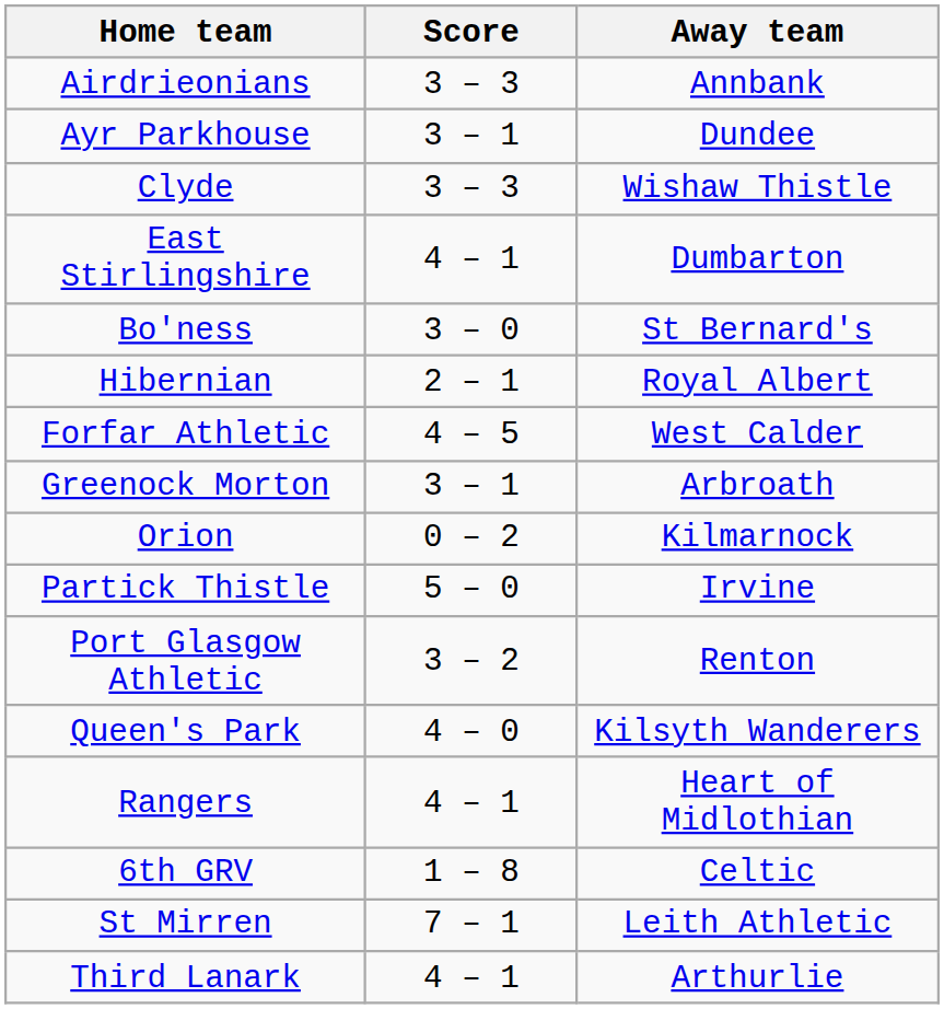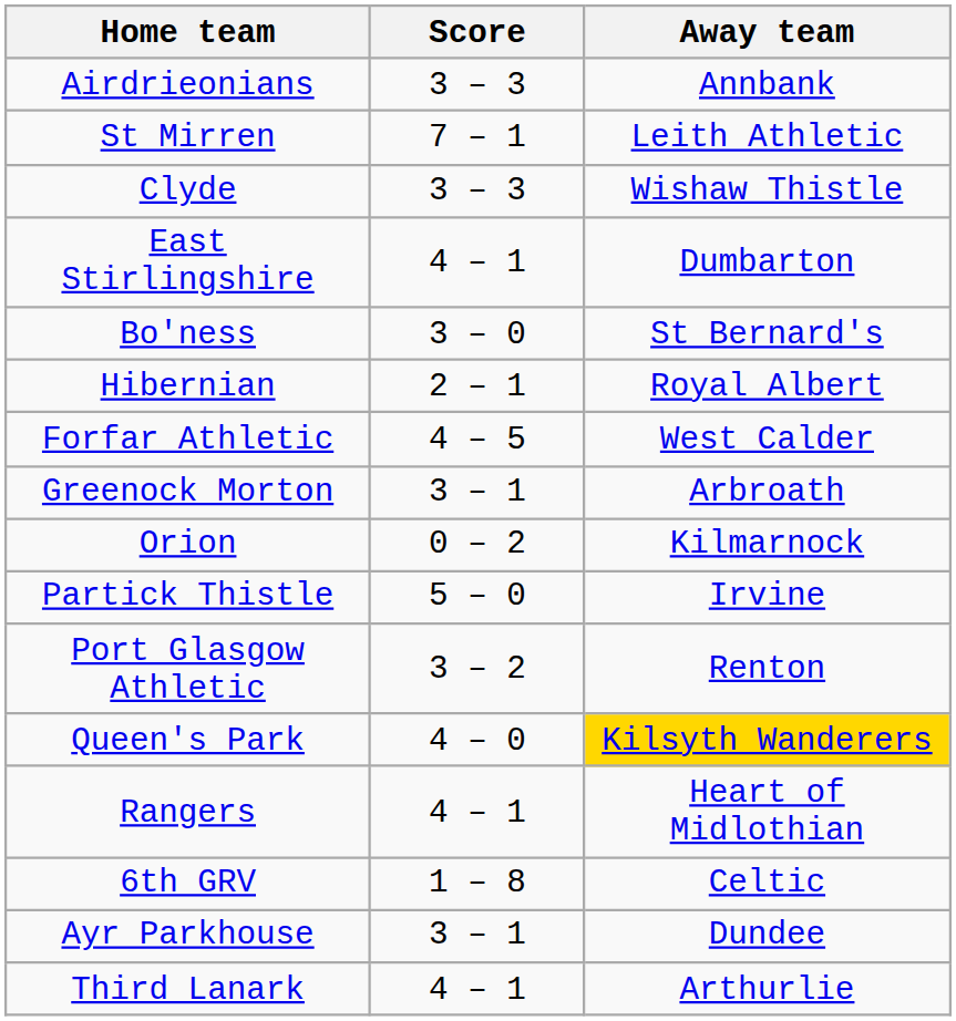rows swapped: Ayr Parkhouse <-> St Mirren
Queen's Park | Away team: no background -> gold background
